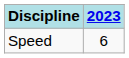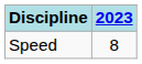Speed | 2023: 6 -> 8
